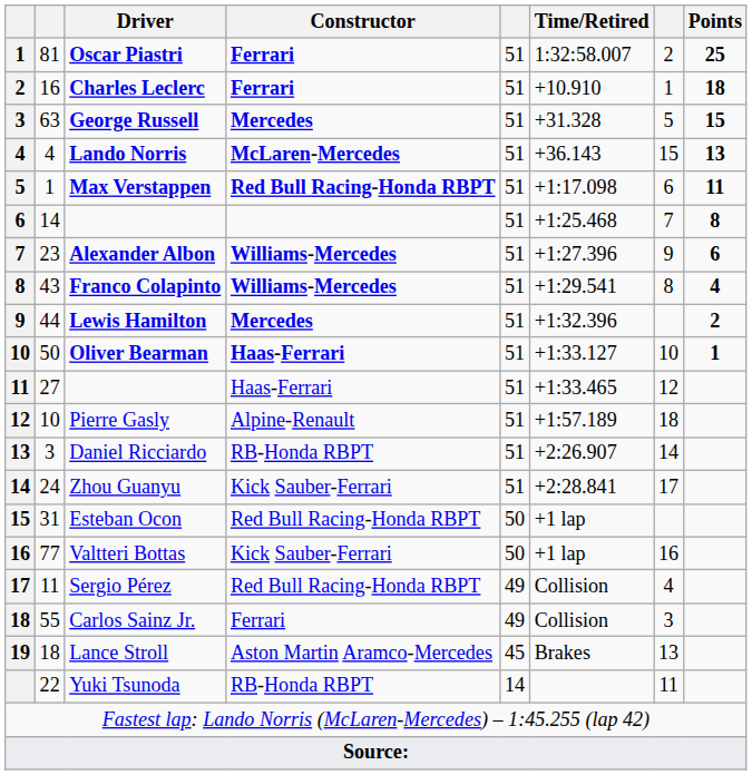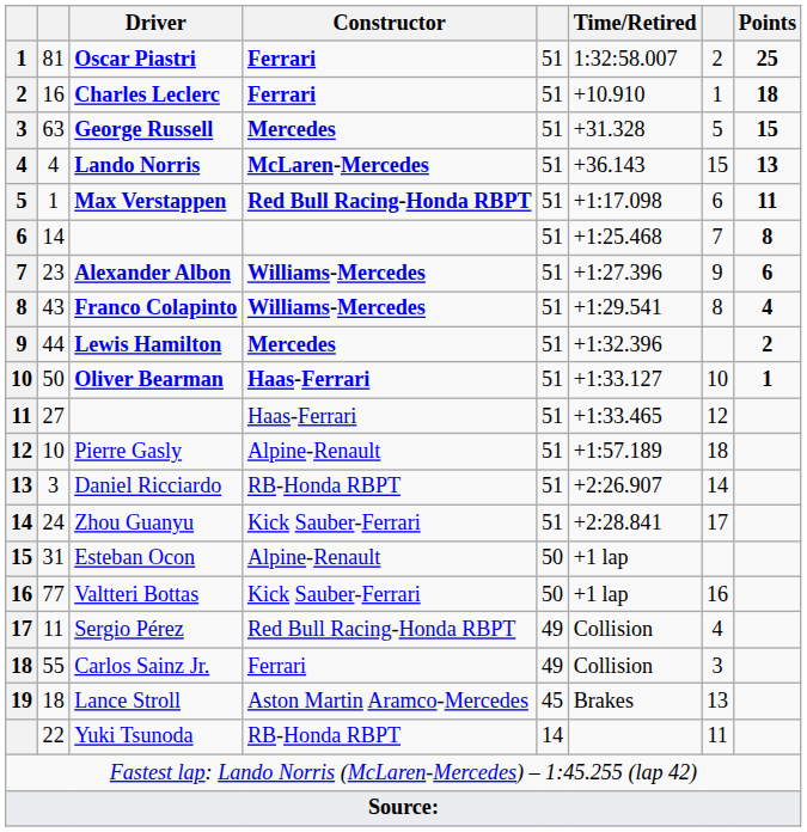Esteban Ocon | Constructor: Red Bull Racing-Honda RBPT -> Alpine-Renault
